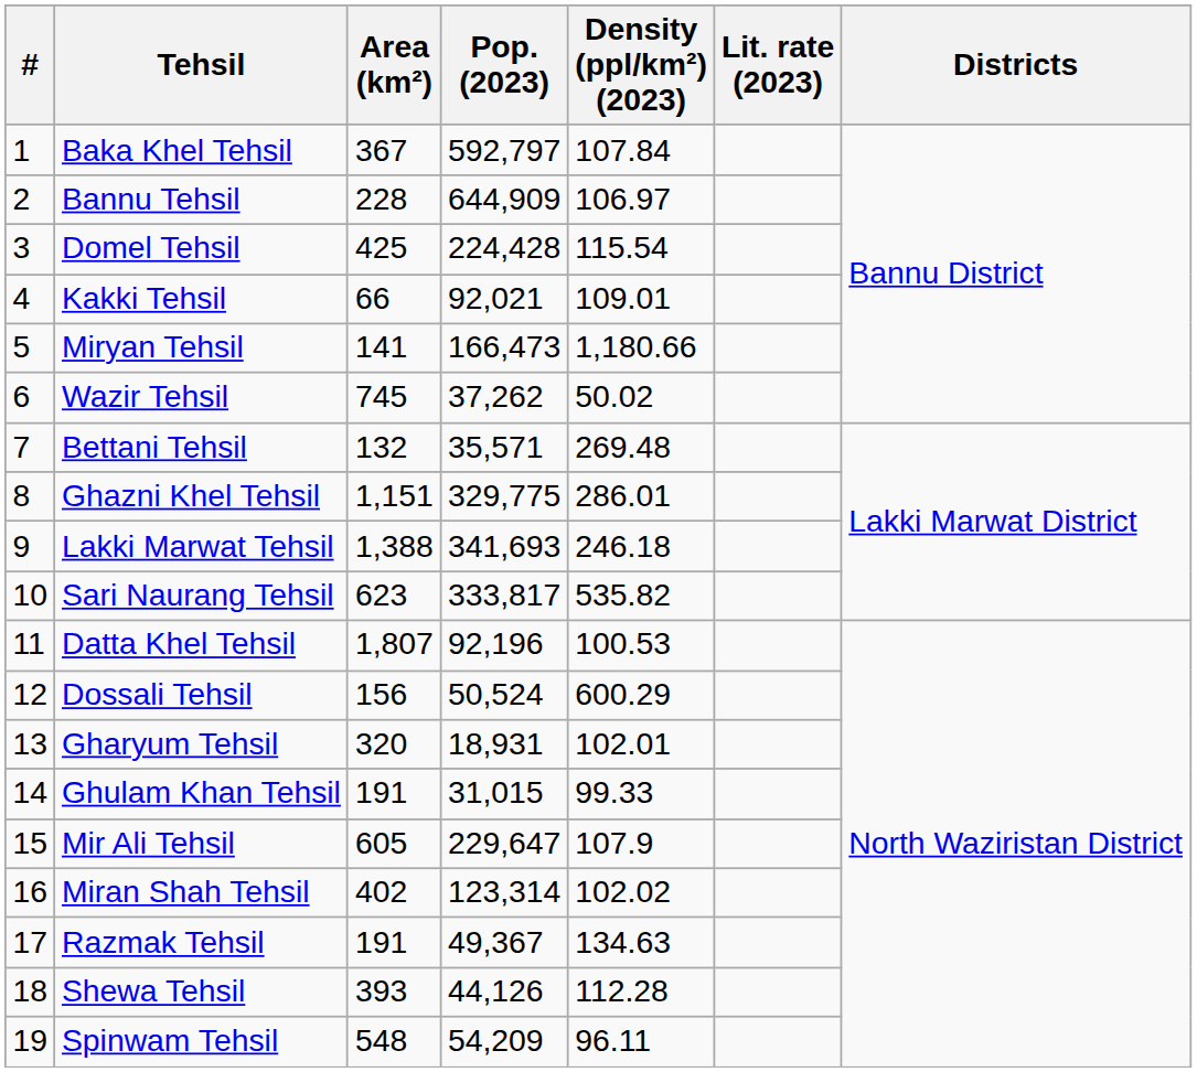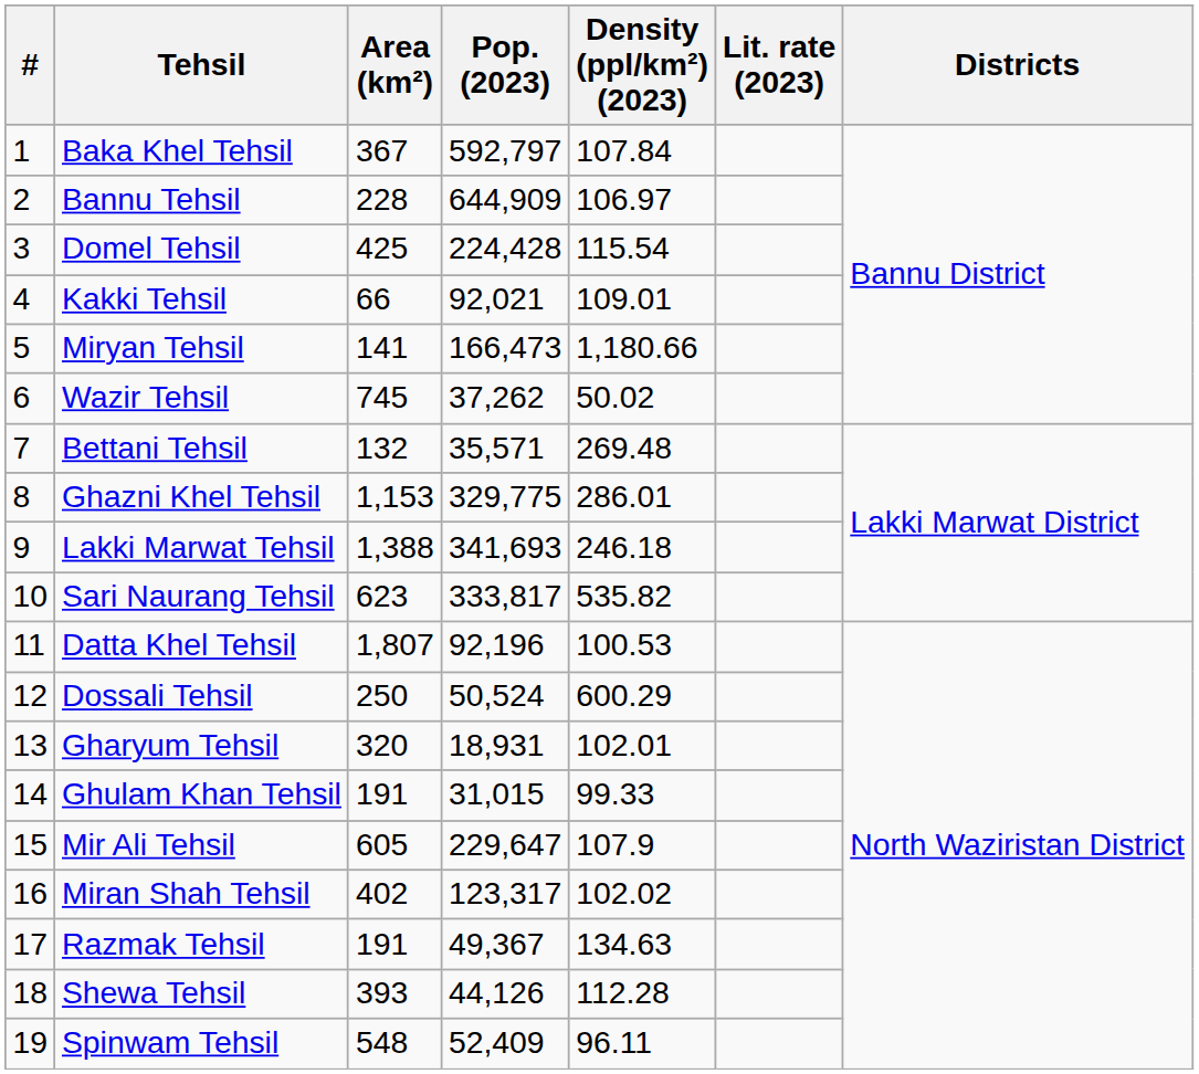Ghazni Khel Tehsil | Area (km²): 1,151 -> 1,153
Dossali Tehsil | Area (km²): 156 -> 250
Miran Shah Tehsil | Pop. (2023): 123,314 -> 123,317
Spinwam Tehsil | Pop. (2023): 54,209 -> 52,409
